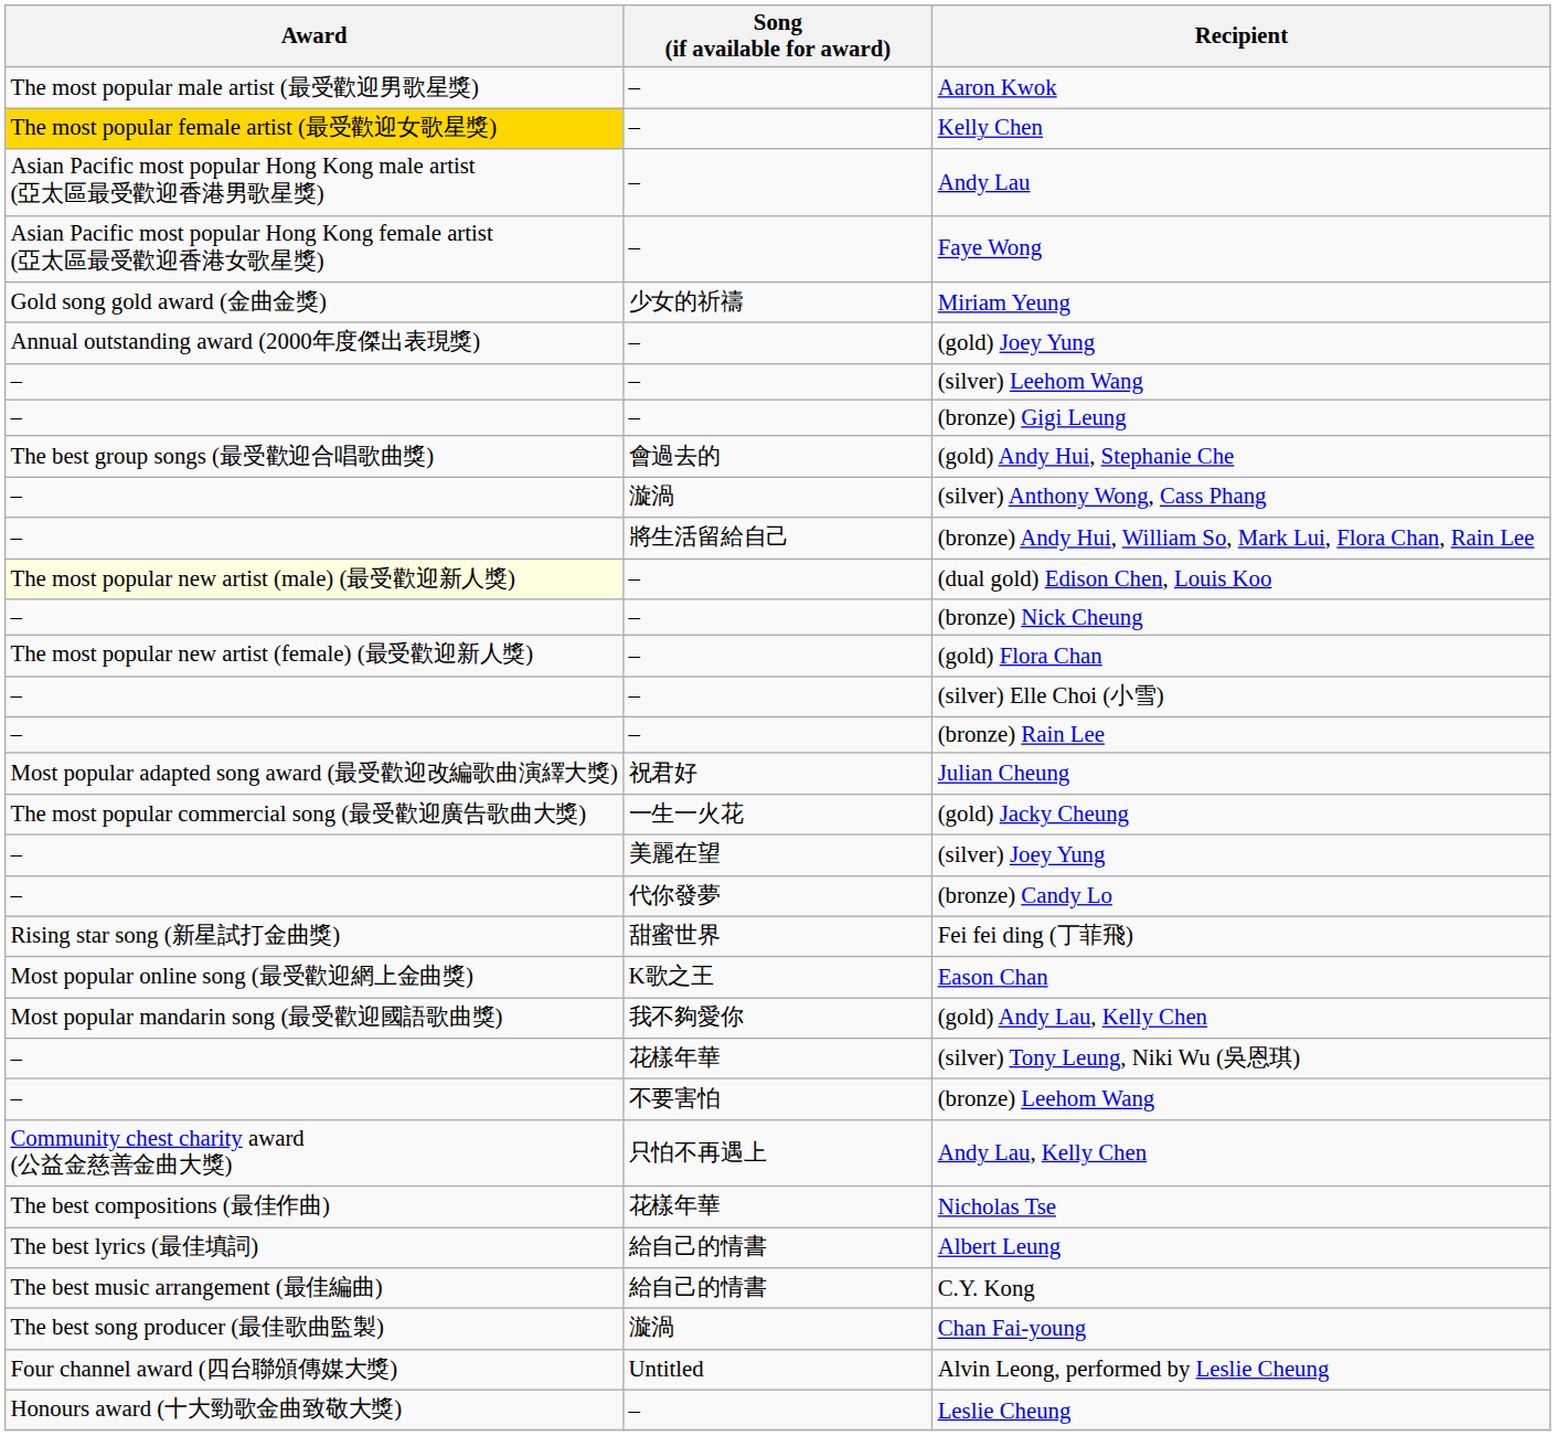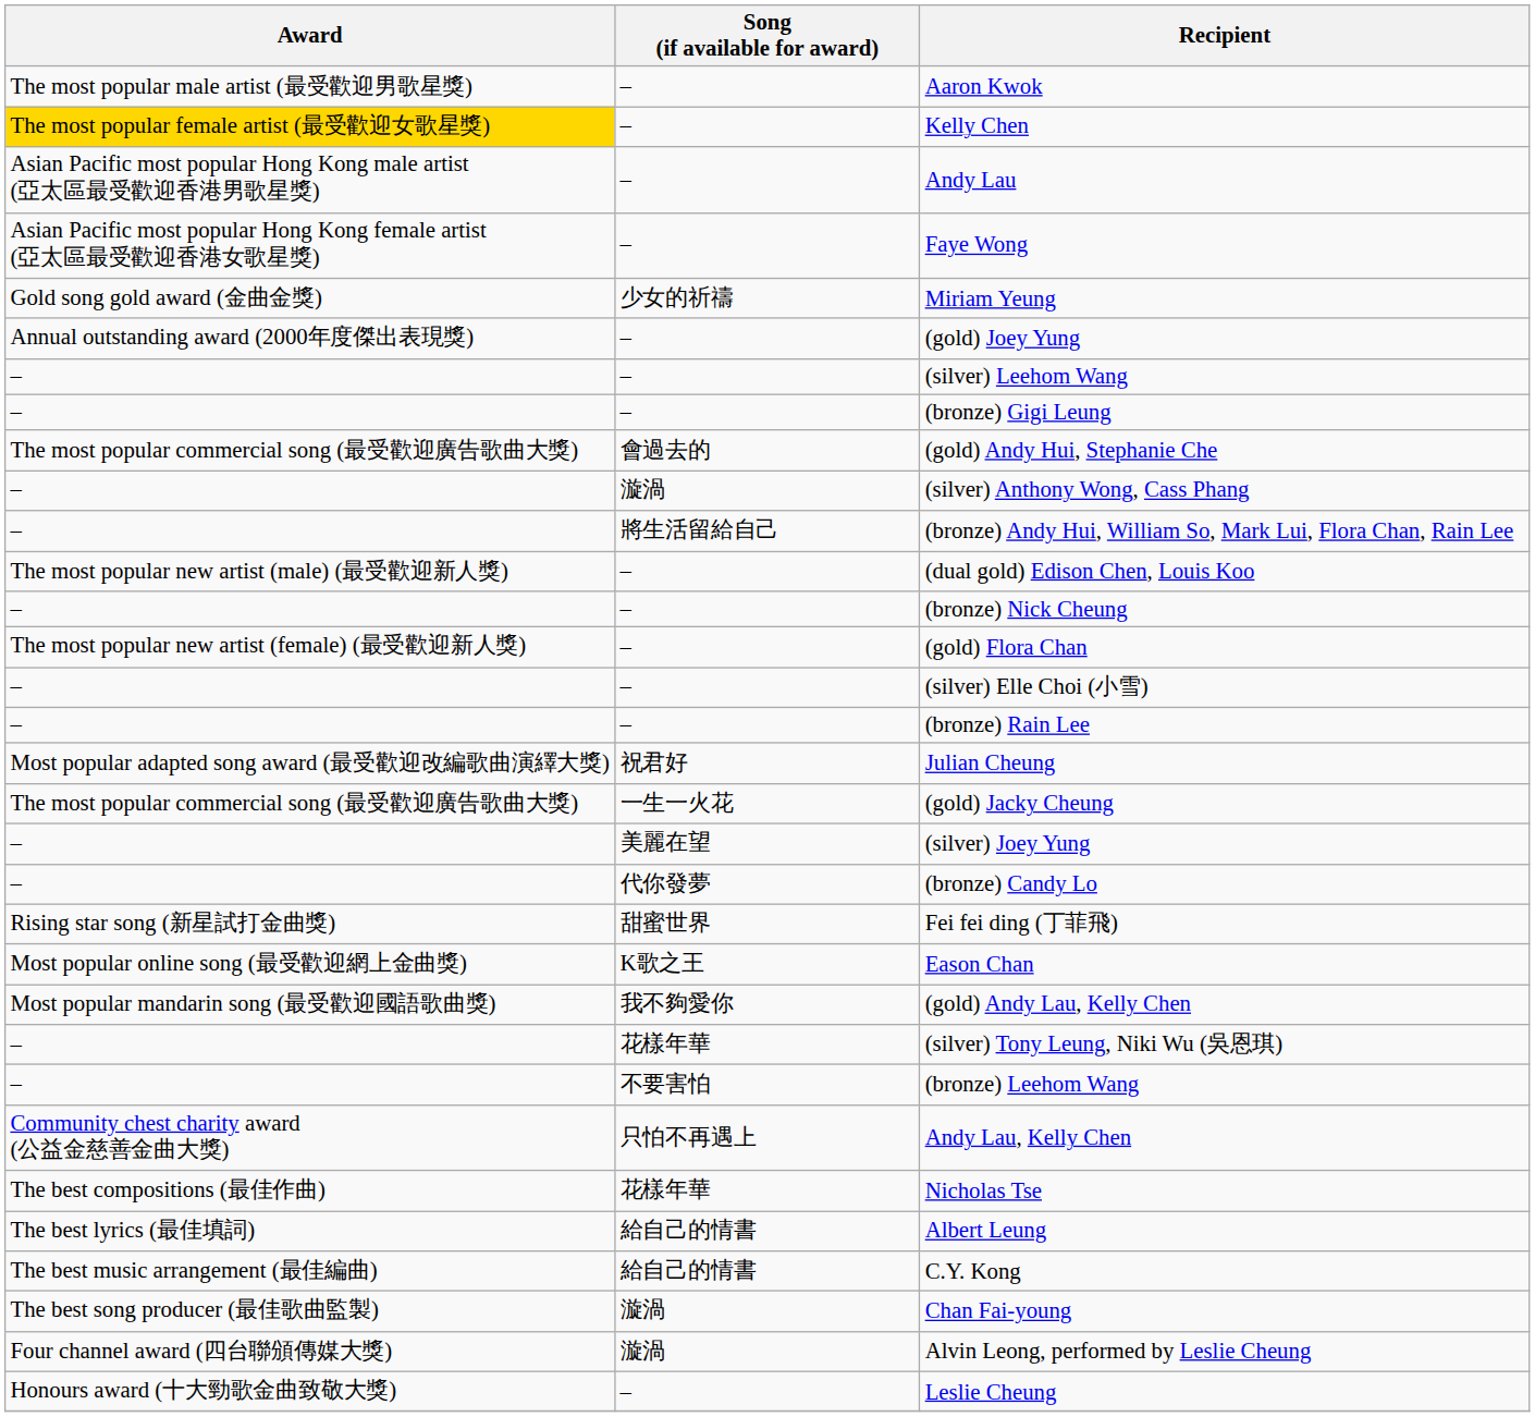(gold) Andy Hui, Stephanie Che | Award: The best group songs (最受歡迎合唱歌曲獎) -> The most popular commercial song (最受歡迎廣告歌曲大獎)
(dual gold) Edison Chen, Louis Koo | Award: lightyellow background -> no background
Alvin Leong, performed by Leslie Cheung | Song (if available for award): Untitled -> 漩渦
